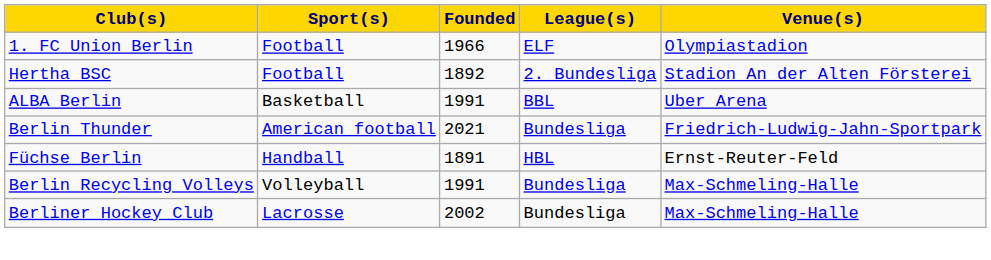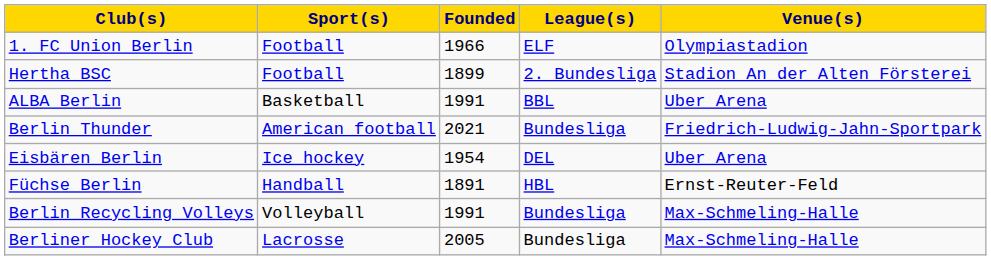Hertha BSC | Founded: 1892 -> 1899
+ row: Eisbären Berlin | Ice hockey | 1954 | DEL | Uber Arena
Berliner Hockey Club | Founded: 2002 -> 2005
